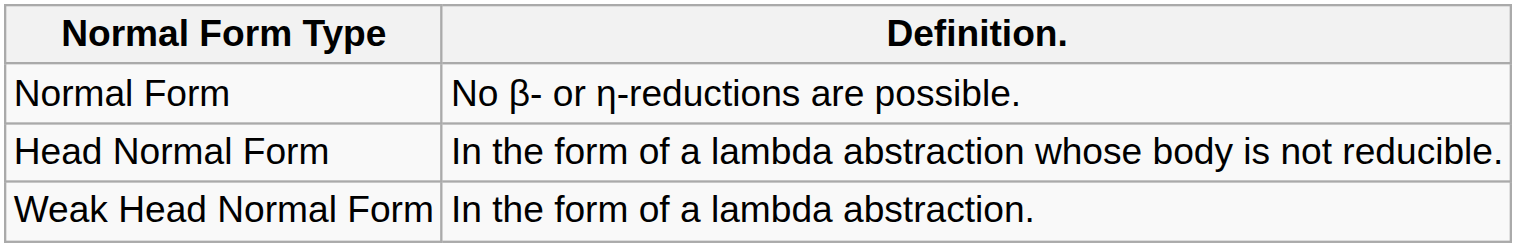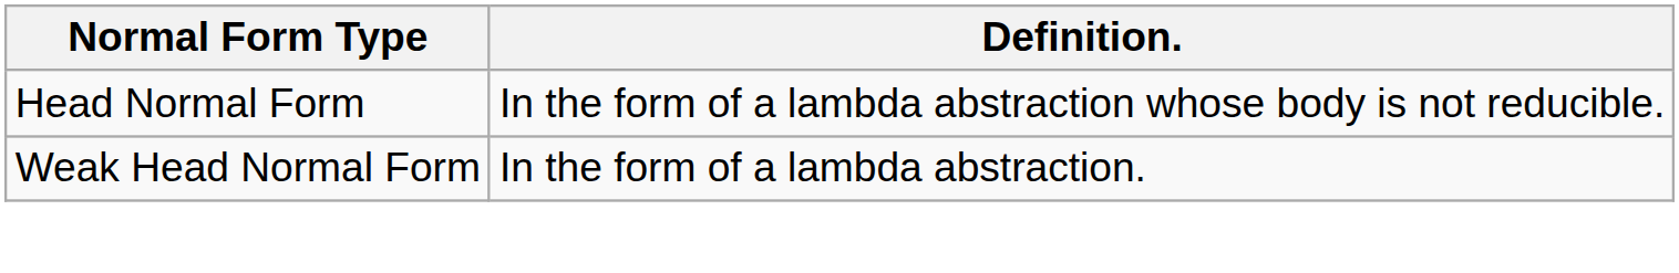- row: Normal Form | No β- or η-reductions are possible.
